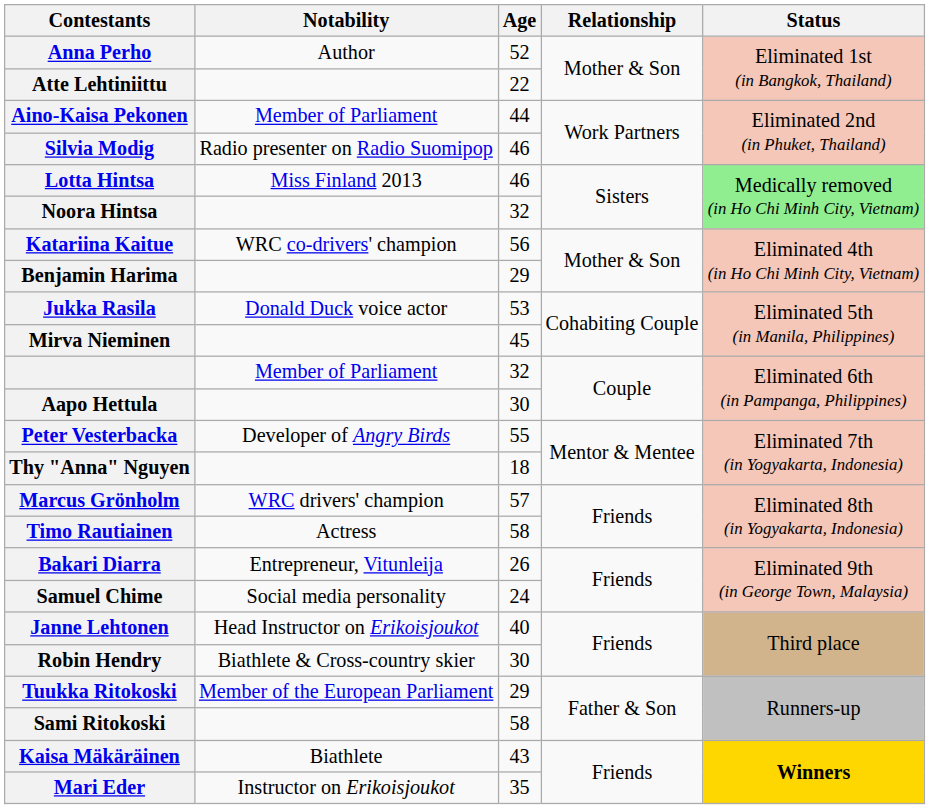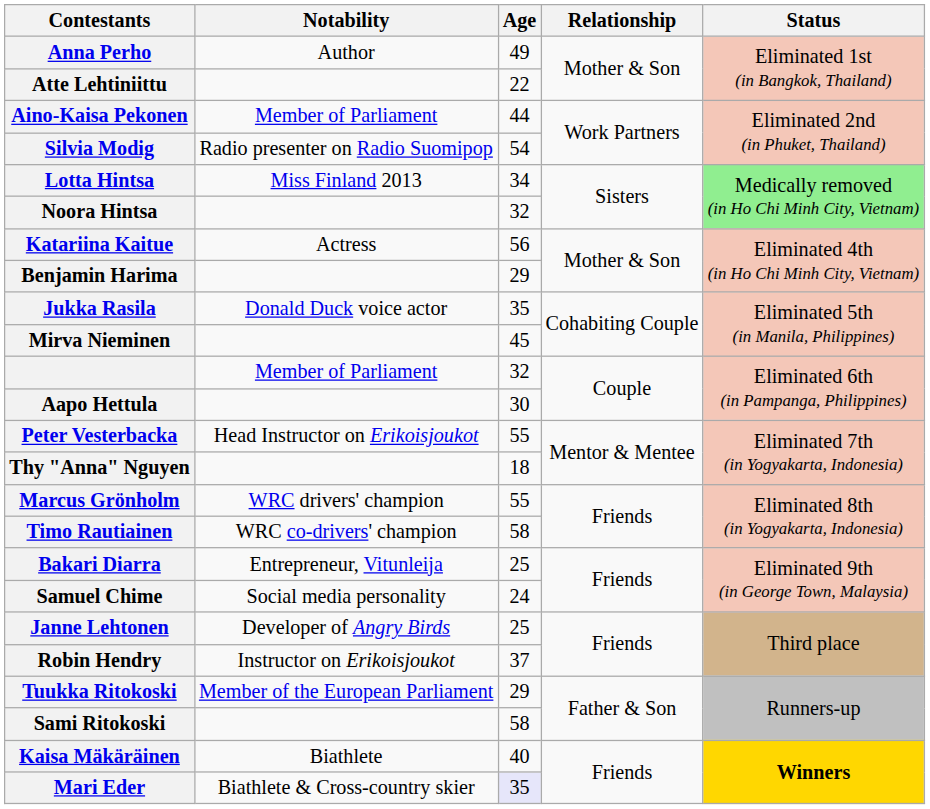Anna Perho | Age: 52 -> 49
Silvia Modig | Age: 46 -> 54
Lotta Hintsa | Age: 46 -> 34
Katariina Kaitue | Notability: WRC co-drivers' champion -> Actress
Jukka Rasila | Age: 53 -> 35
Peter Vesterbacka | Notability: Developer of Angry Birds -> Head Instructor on Erikoisjoukot
Marcus Grönholm | Age: 57 -> 55
Timo Rautiainen | Notability: Actress -> WRC co-drivers' champion
Bakari Diarra | Age: 26 -> 25
Janne Lehtonen | Notability: Head Instructor on Erikoisjoukot -> Developer of Angry Birds
Janne Lehtonen | Age: 40 -> 25
Robin Hendry | Notability: Biathlete & Cross-country skier -> Instructor on Erikoisjoukot
Robin Hendry | Age: 30 -> 37
Kaisa Mäkäräinen | Age: 43 -> 40
Mari Eder | Notability: Instructor on Erikoisjoukot -> Biathlete & Cross-country skier
Mari Eder | Age: no background -> lavender background
